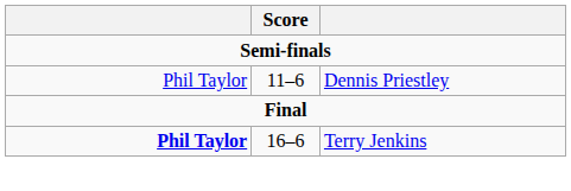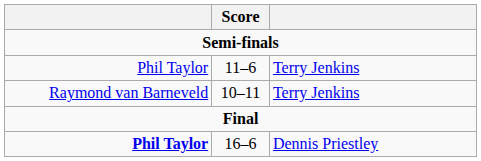11–6 | column 3: Dennis Priestley -> Terry Jenkins
+ row: Raymond van Barneveld | 10–11 | Terry Jenkins
16–6 | column 3: Terry Jenkins -> Dennis Priestley
